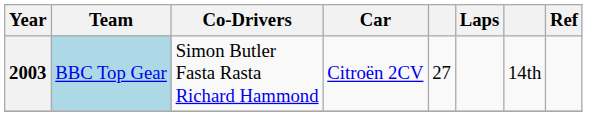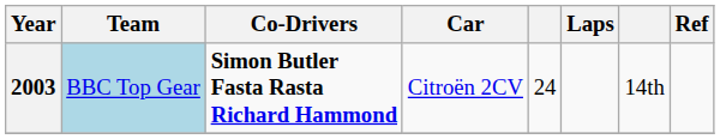2003 | Co-Drivers: normal -> bold
2003 | column 5: 27 -> 24
